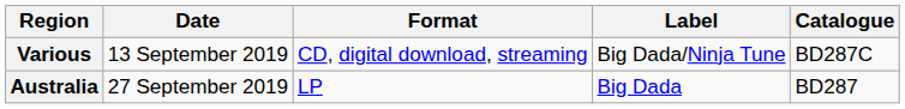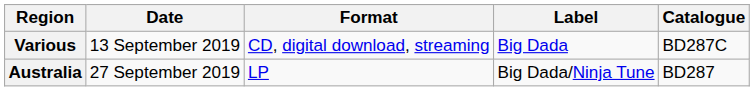Various | Label: Big Dada/Ninja Tune -> Big Dada
Australia | Label: Big Dada -> Big Dada/Ninja Tune
